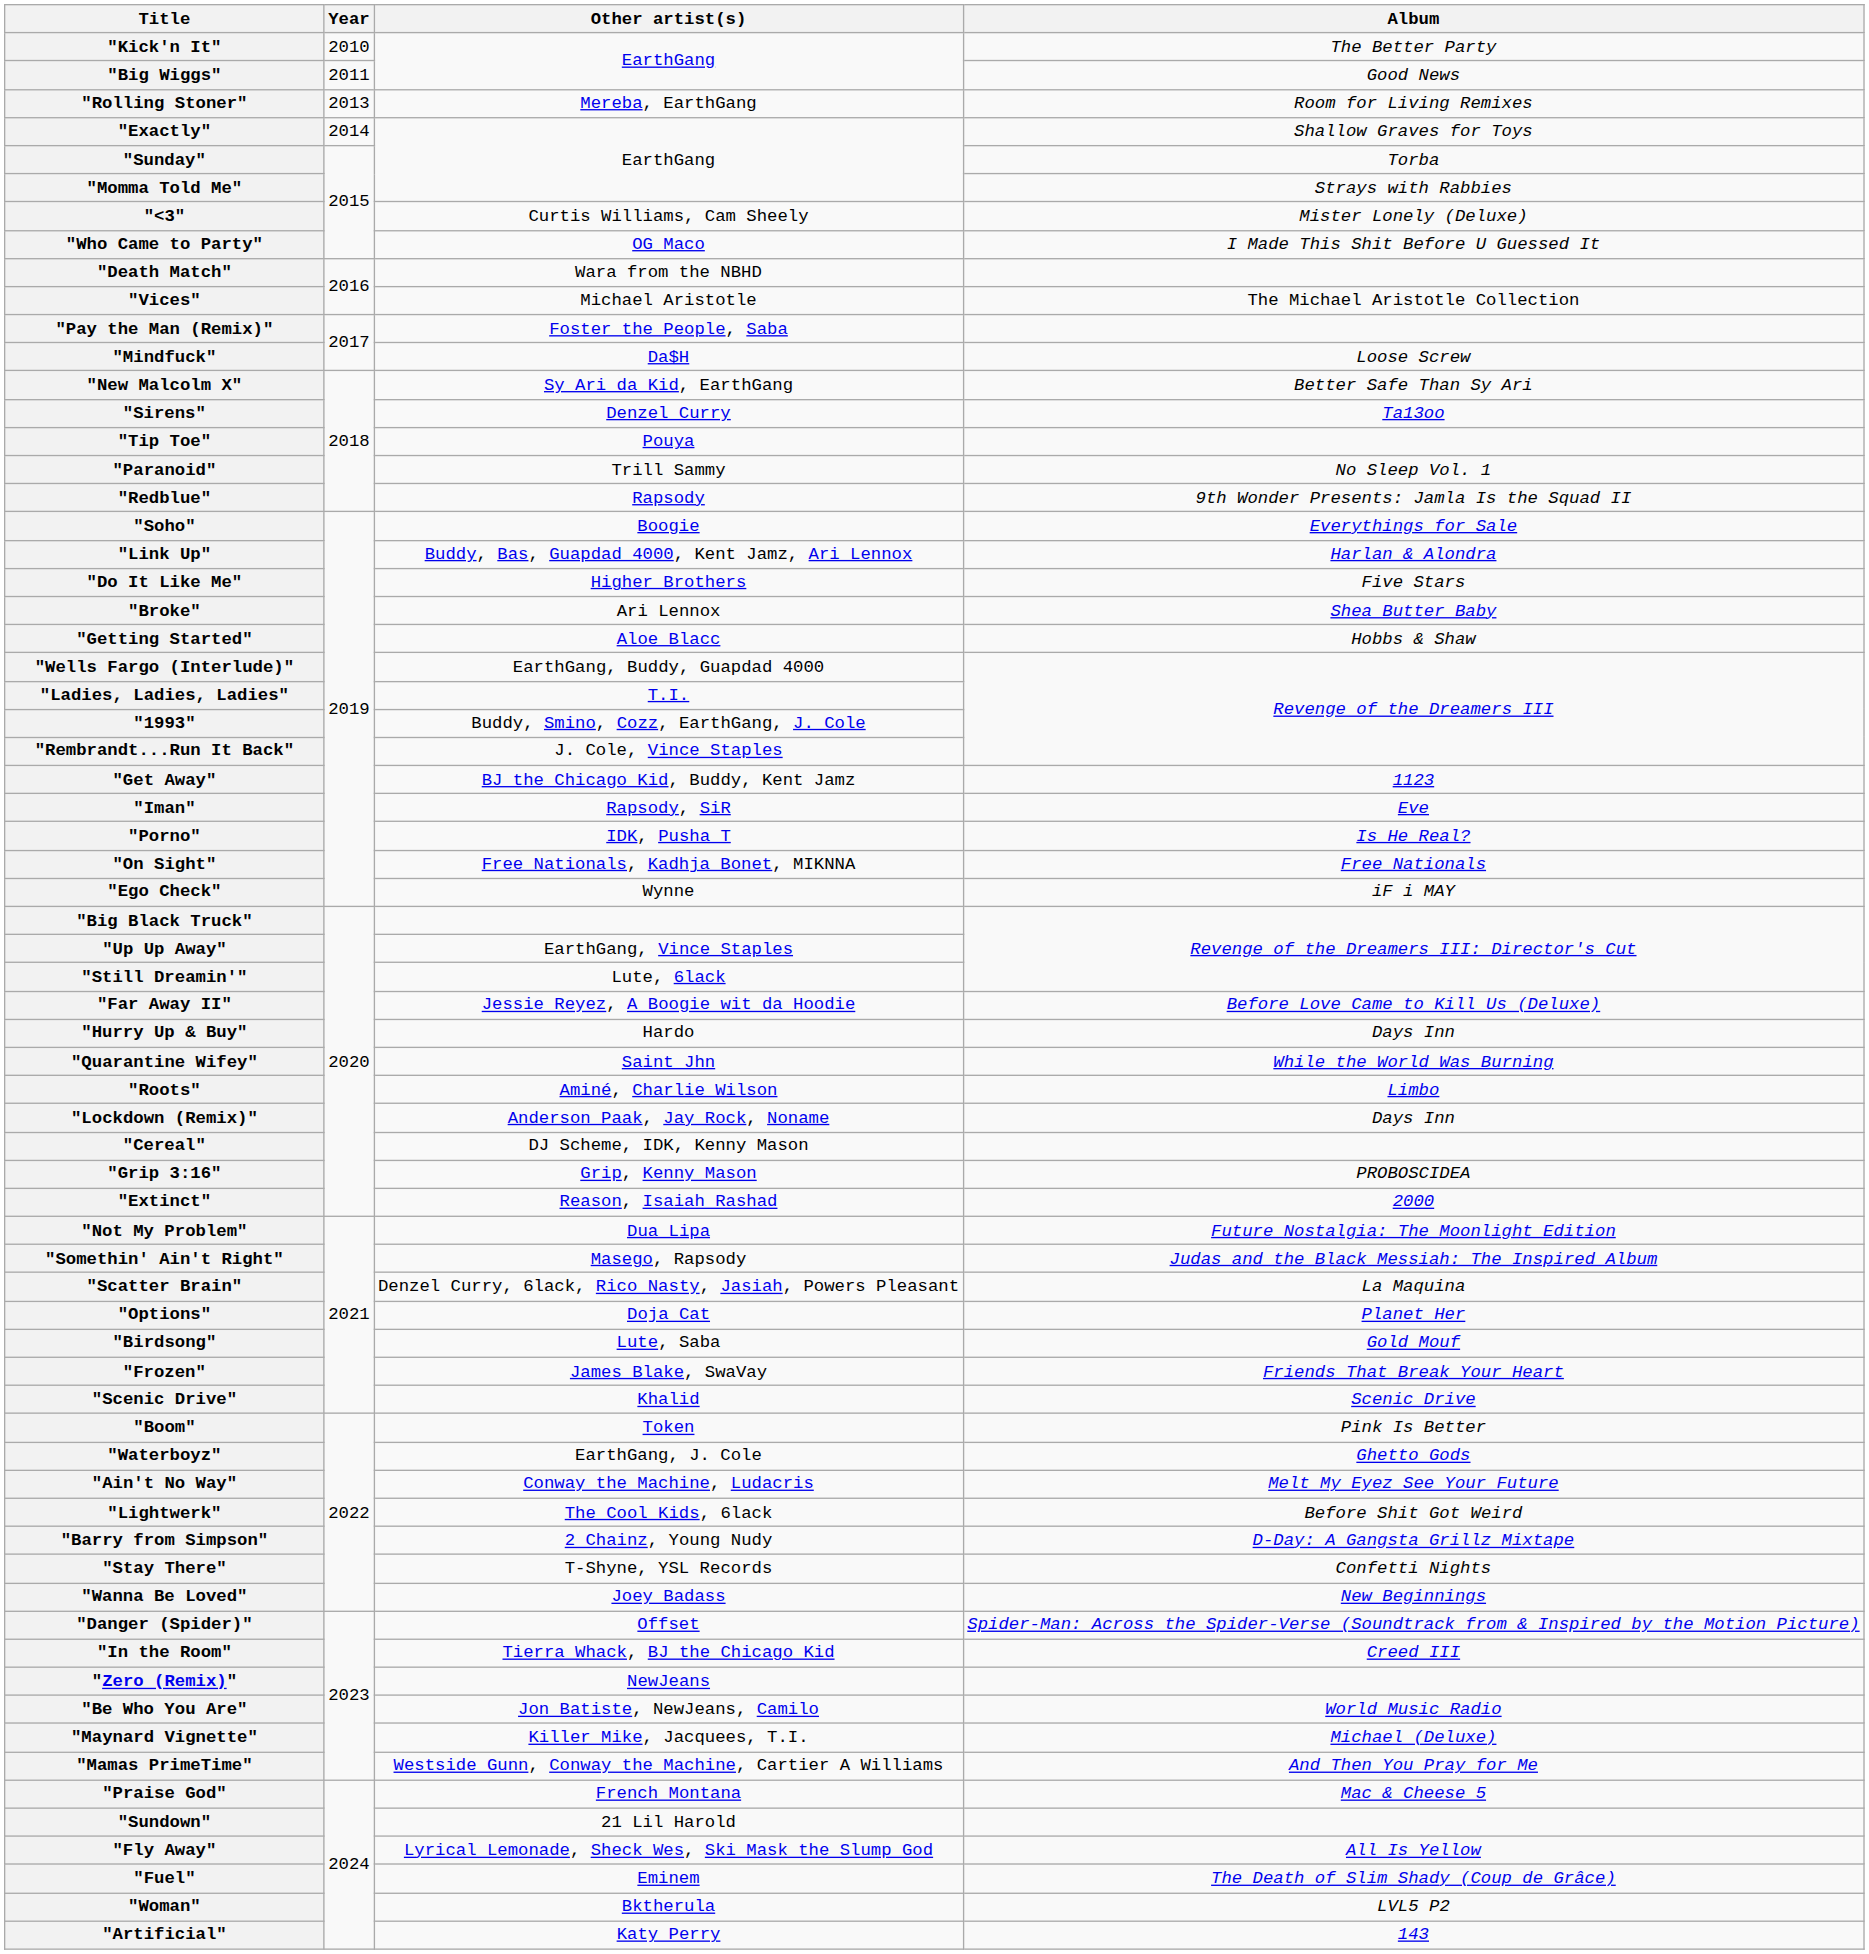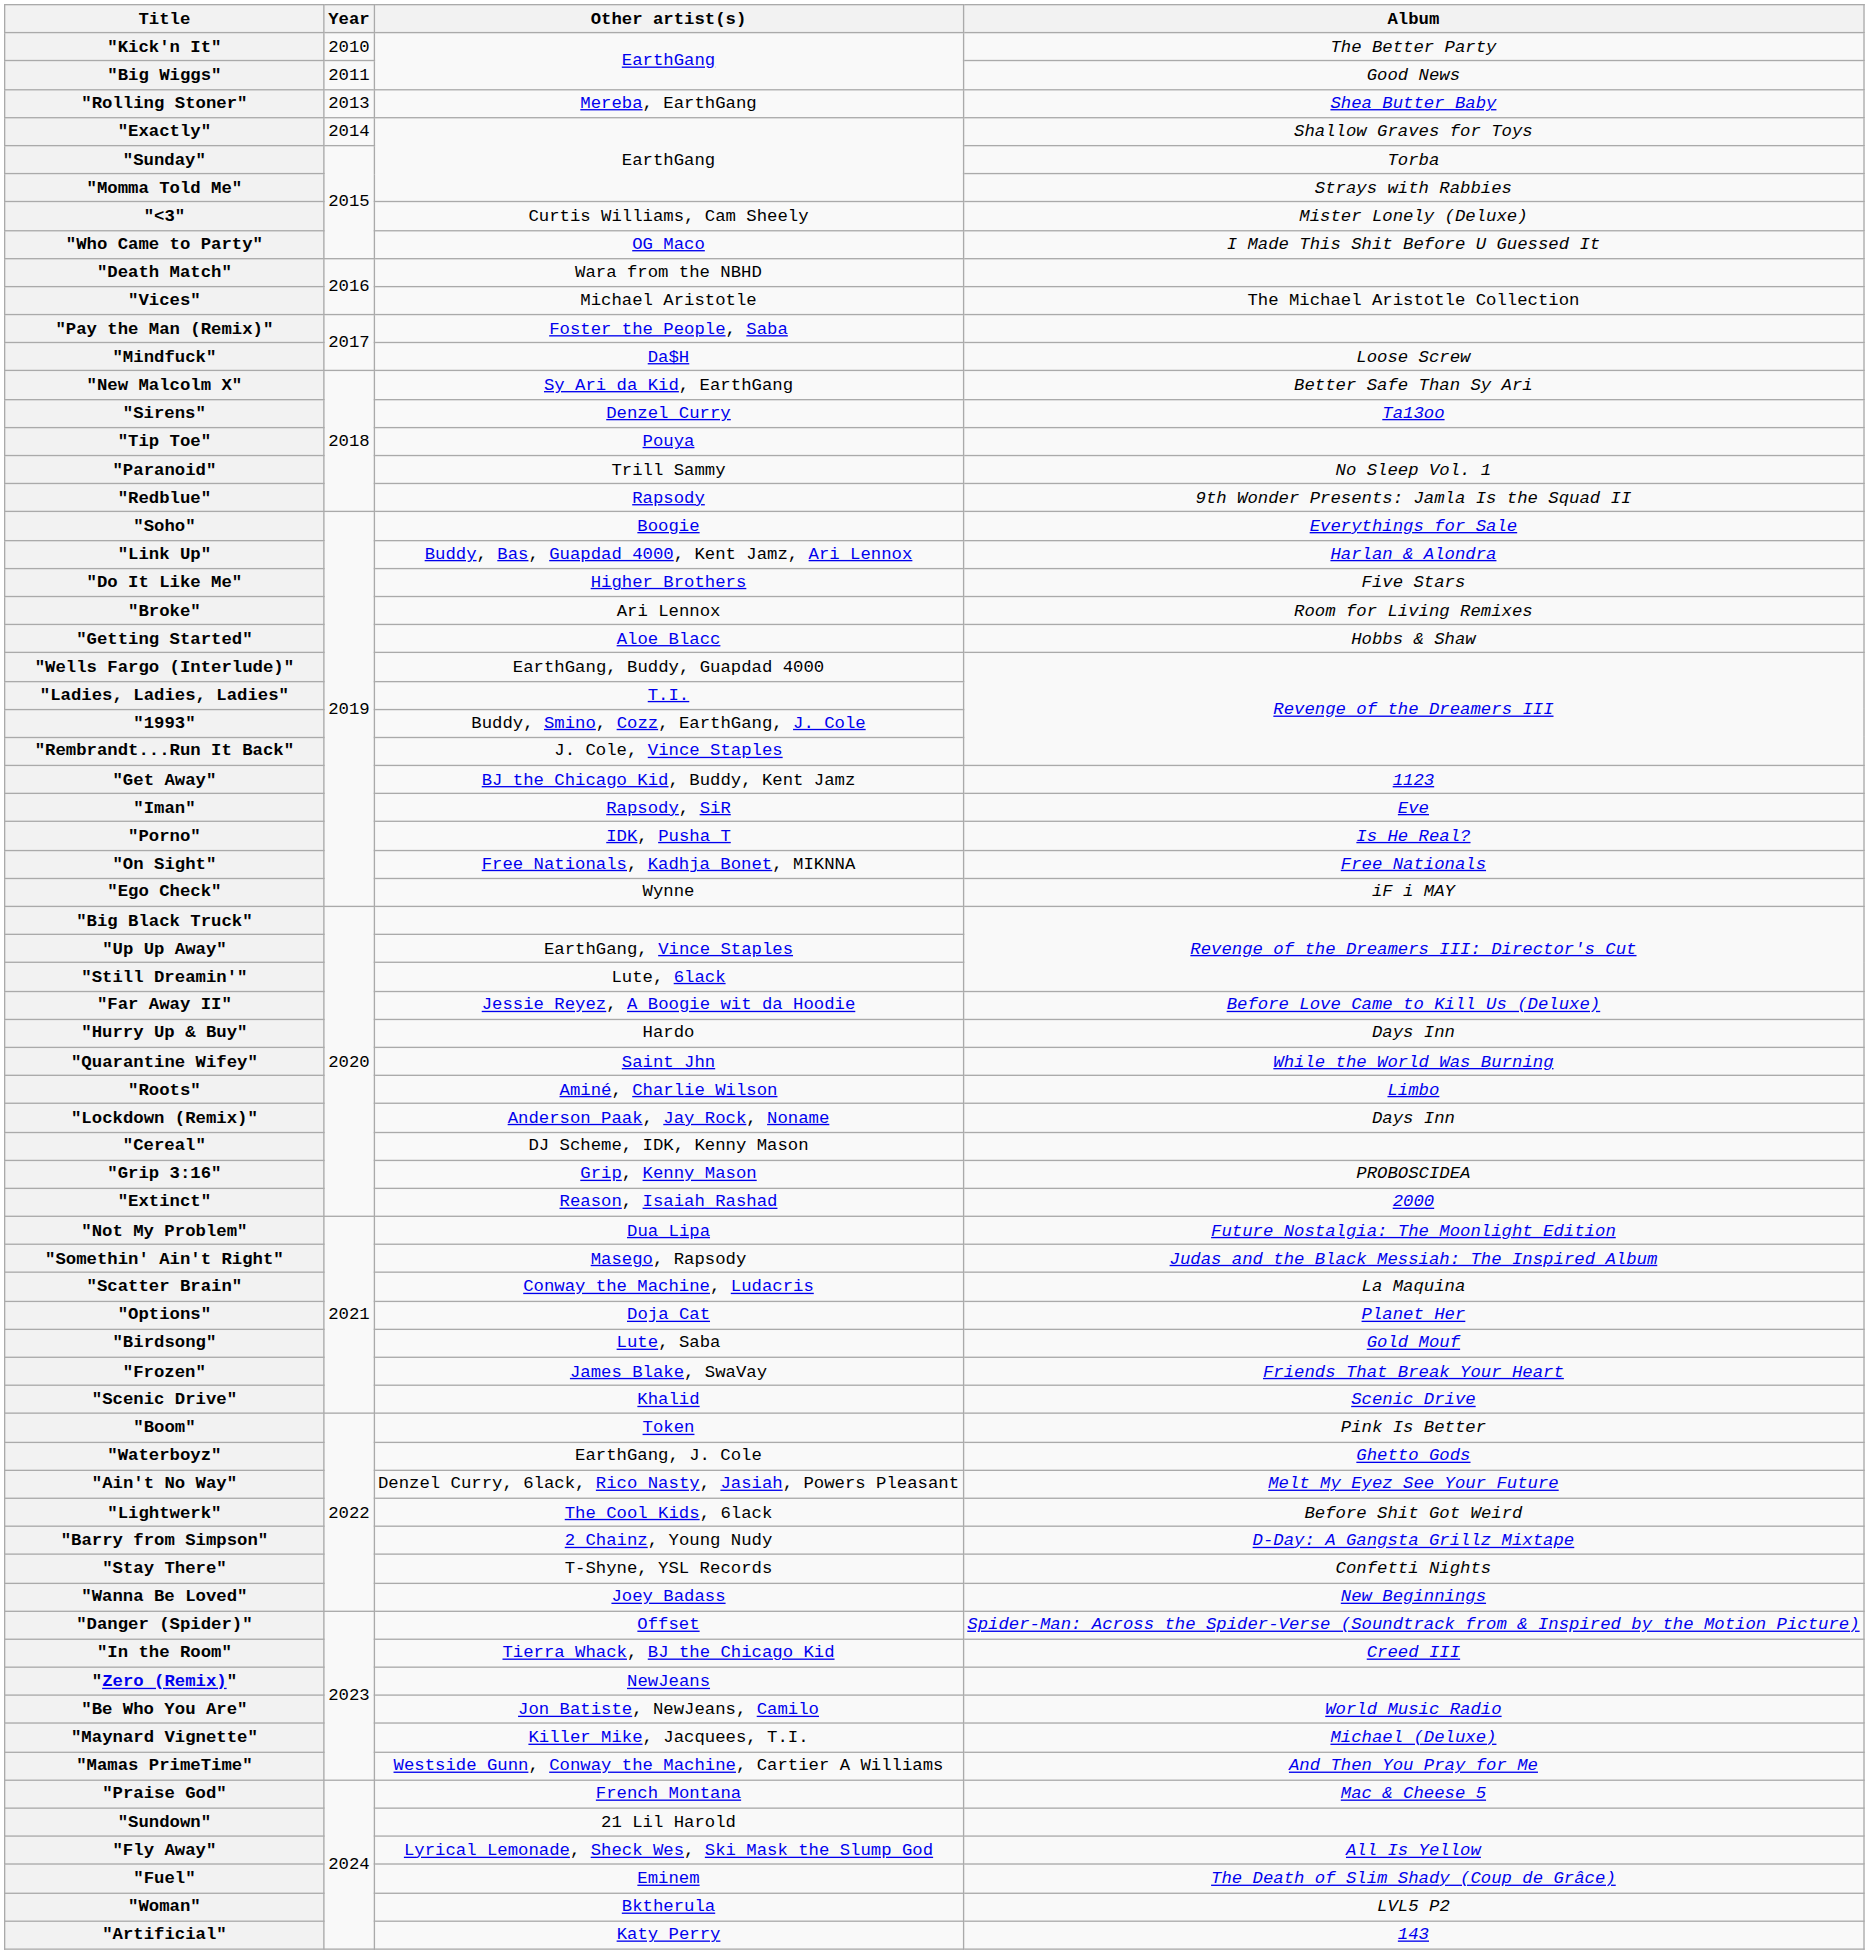"Rolling Stoner" | Album: Room for Living Remixes -> Shea Butter Baby
"Broke" | Album: Shea Butter Baby -> Room for Living Remixes
"Scatter Brain" | Other artist(s): Denzel Curry, 6lack, Rico Nasty, Jasiah, Powers Pleasant -> Conway the Machine, Ludacris
"Ain't No Way" | Other artist(s): Conway the Machine, Ludacris -> Denzel Curry, 6lack, Rico Nasty, Jasiah, Powers Pleasant
